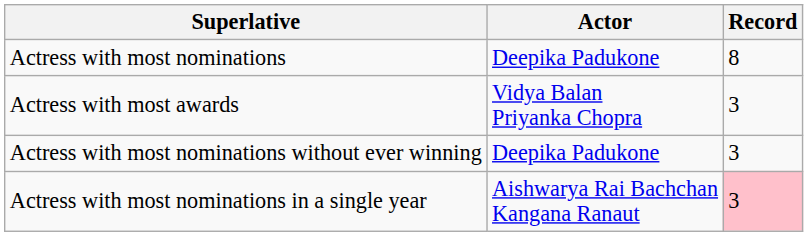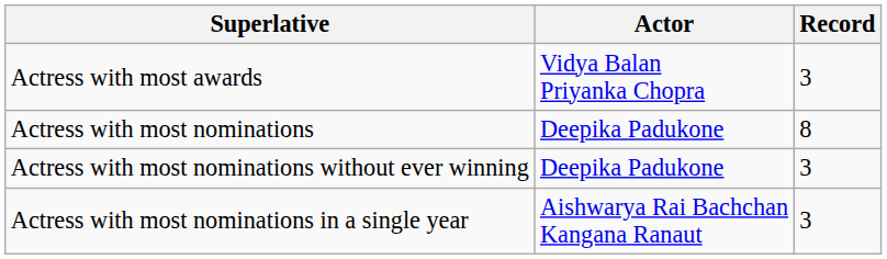rows swapped: Actress with most awards <-> Actress with most nominations
Actress with most nominations in a single year | Record: pink background -> no background
